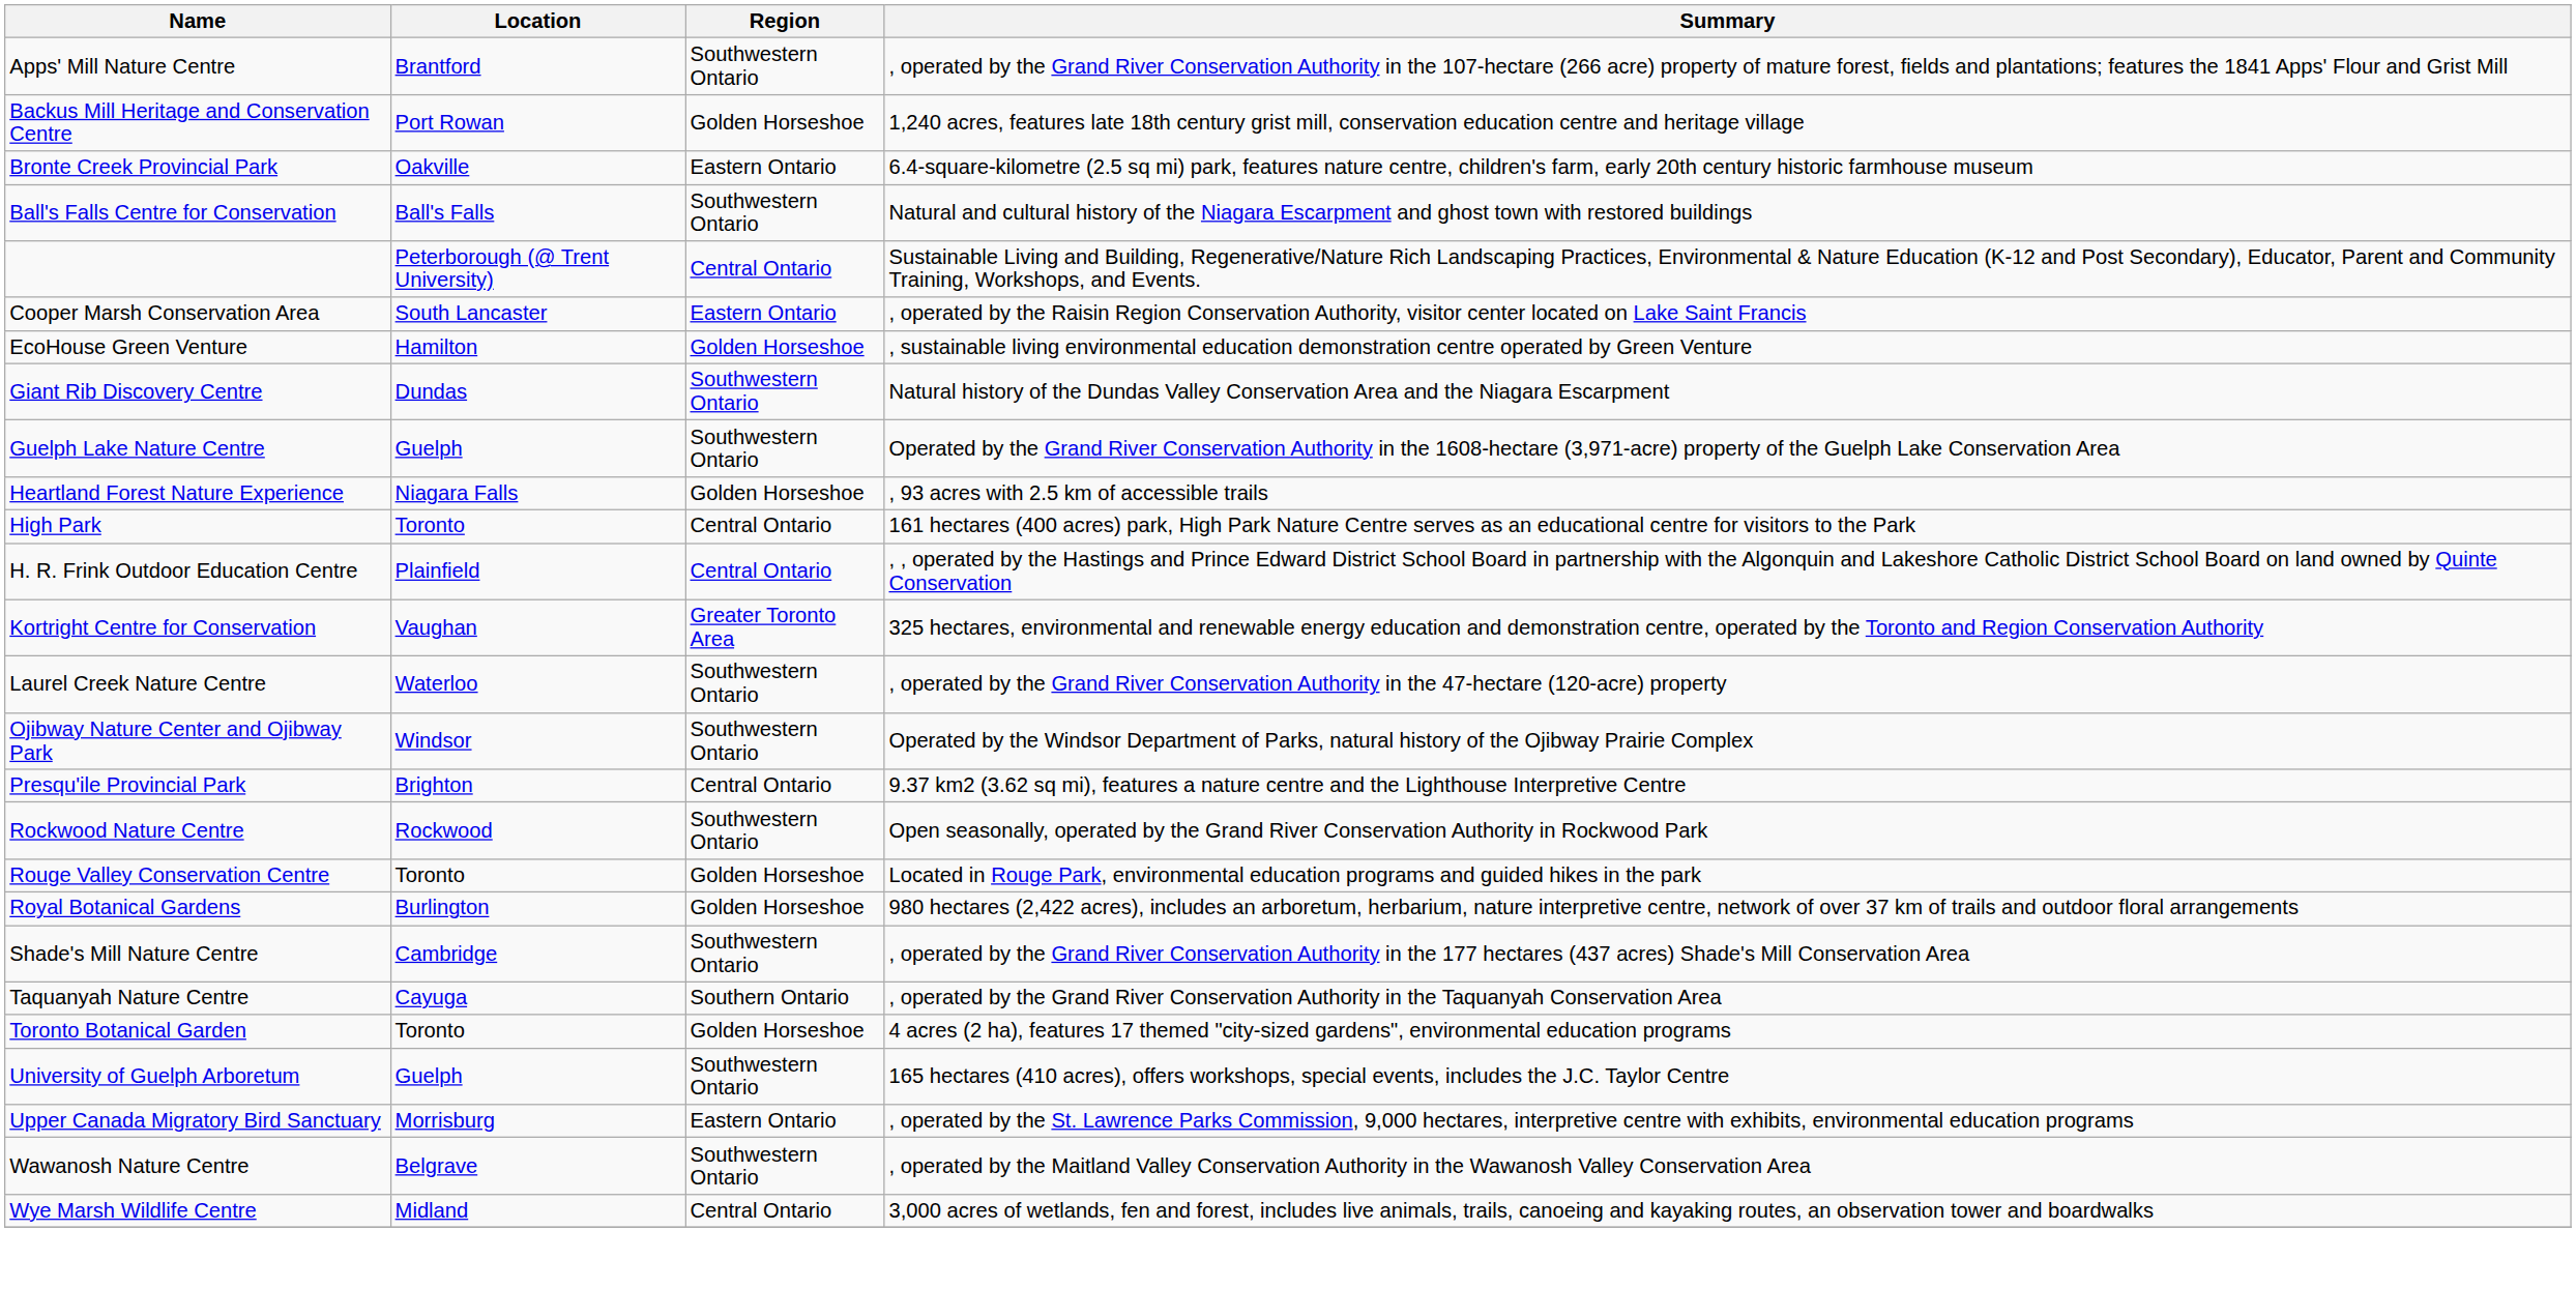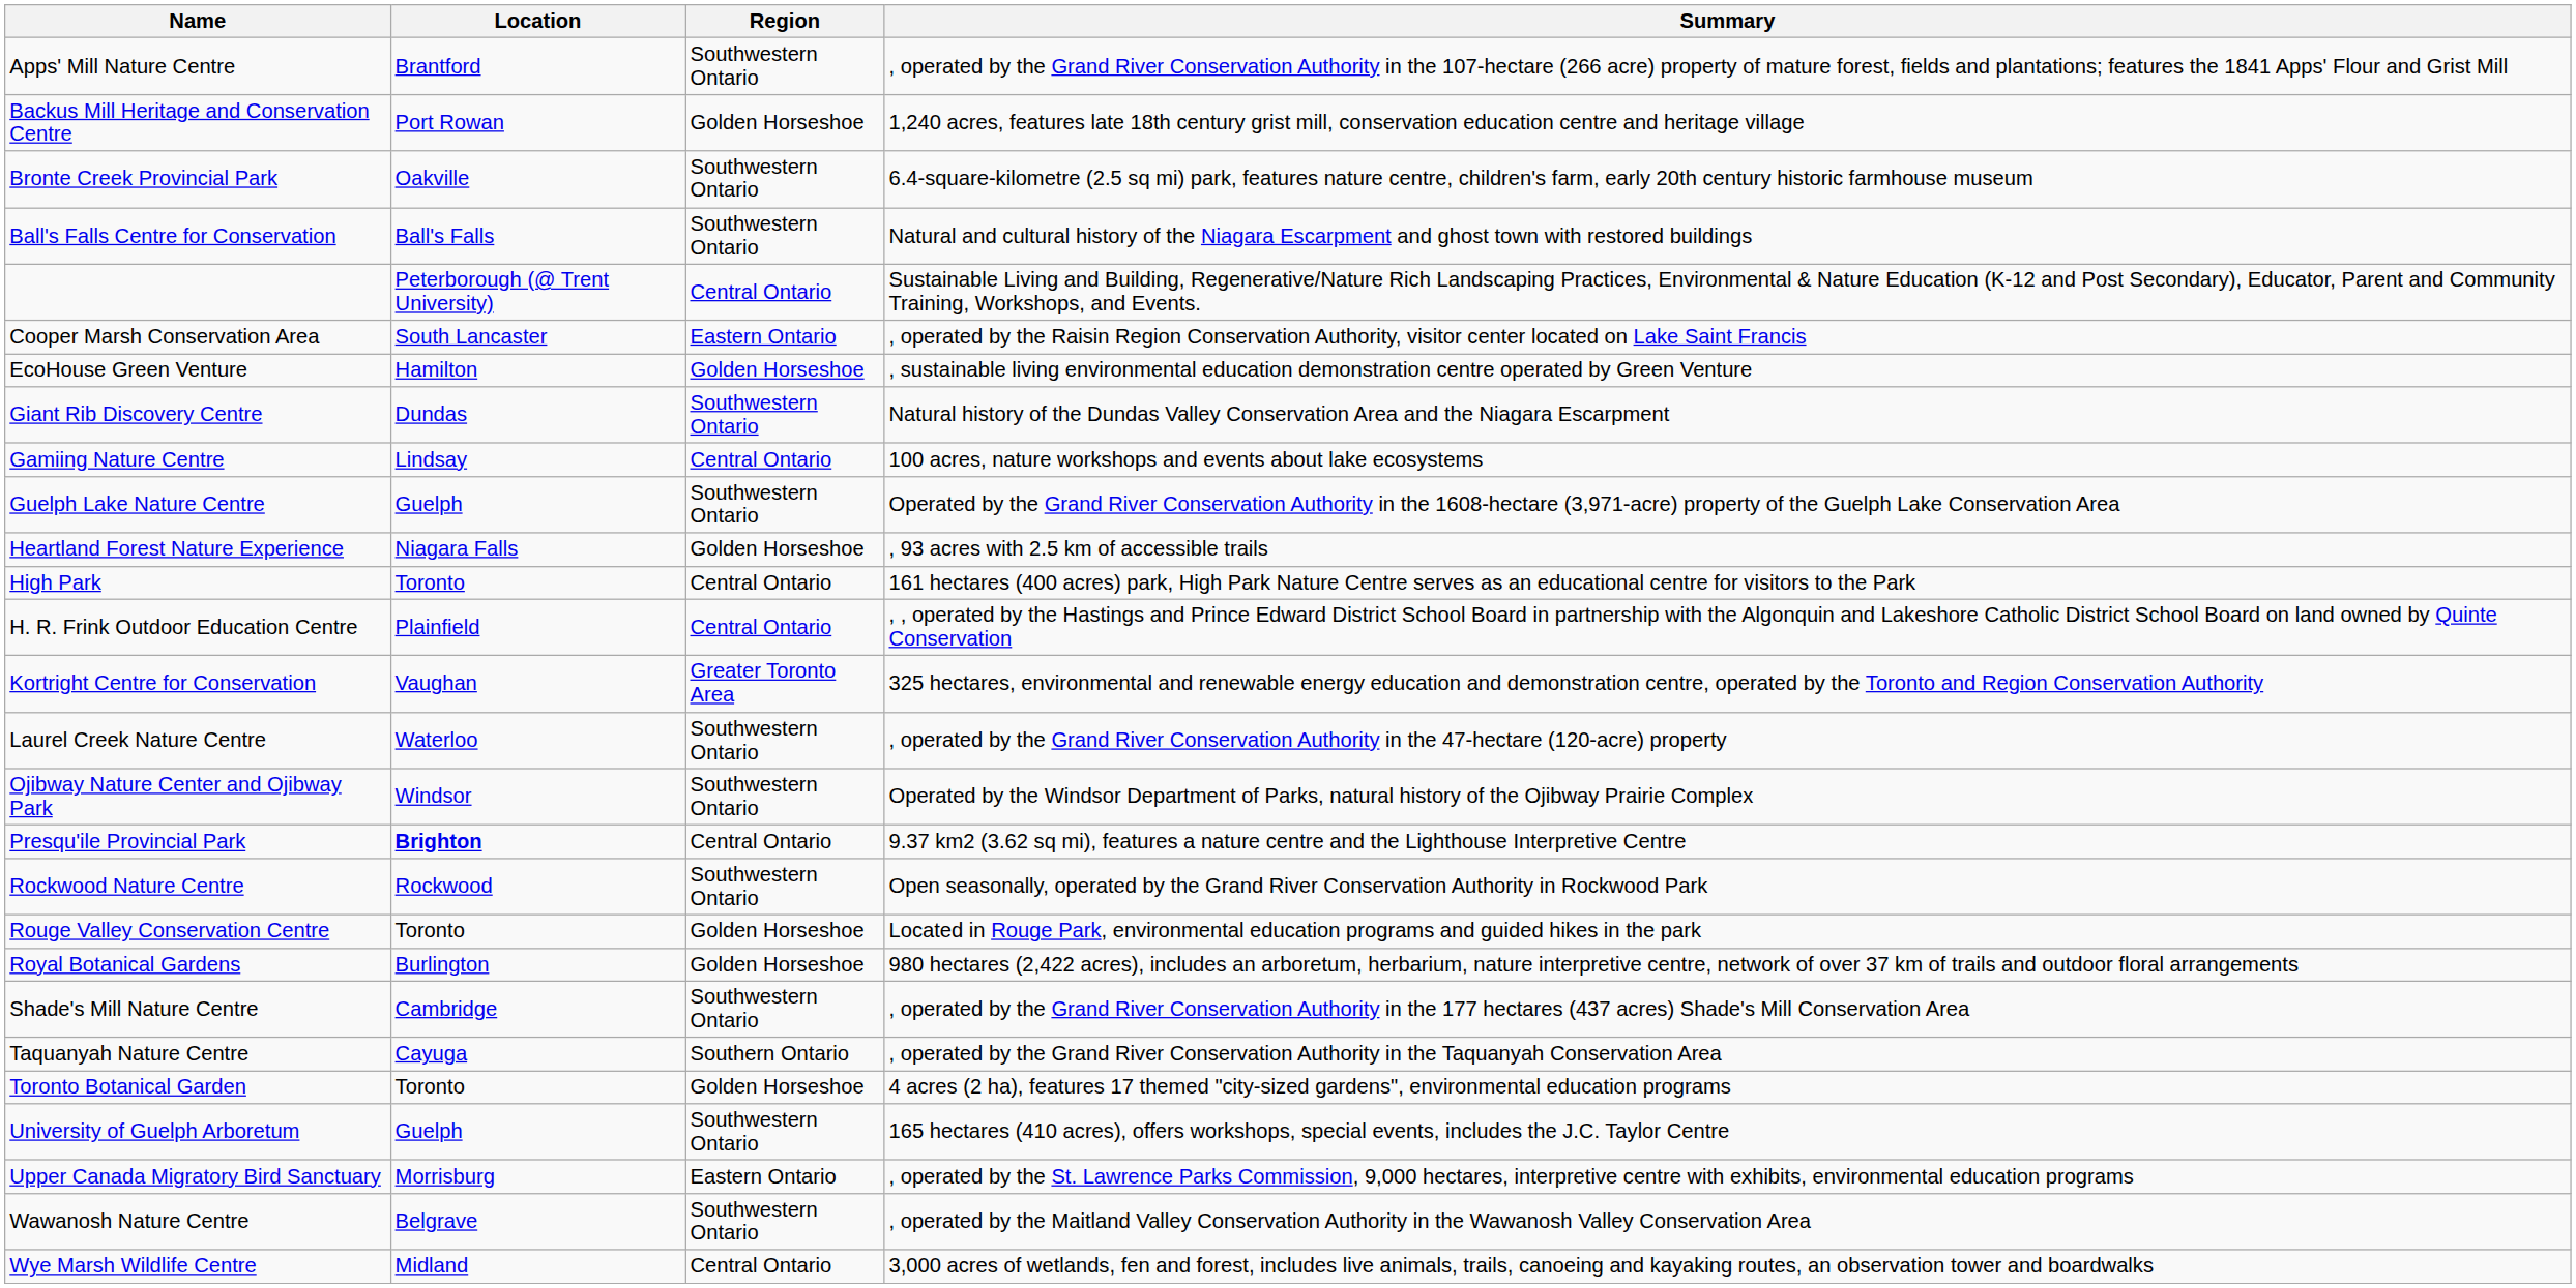Bronte Creek Provincial Park | Region: Eastern Ontario -> Southwestern Ontario
+ row: Gamiing Nature Centre | Lindsay | Central Ontario | 100 acres, nature workshops and events about lake ecosystems
Presqu'ile Provincial Park | Location: normal -> bold
